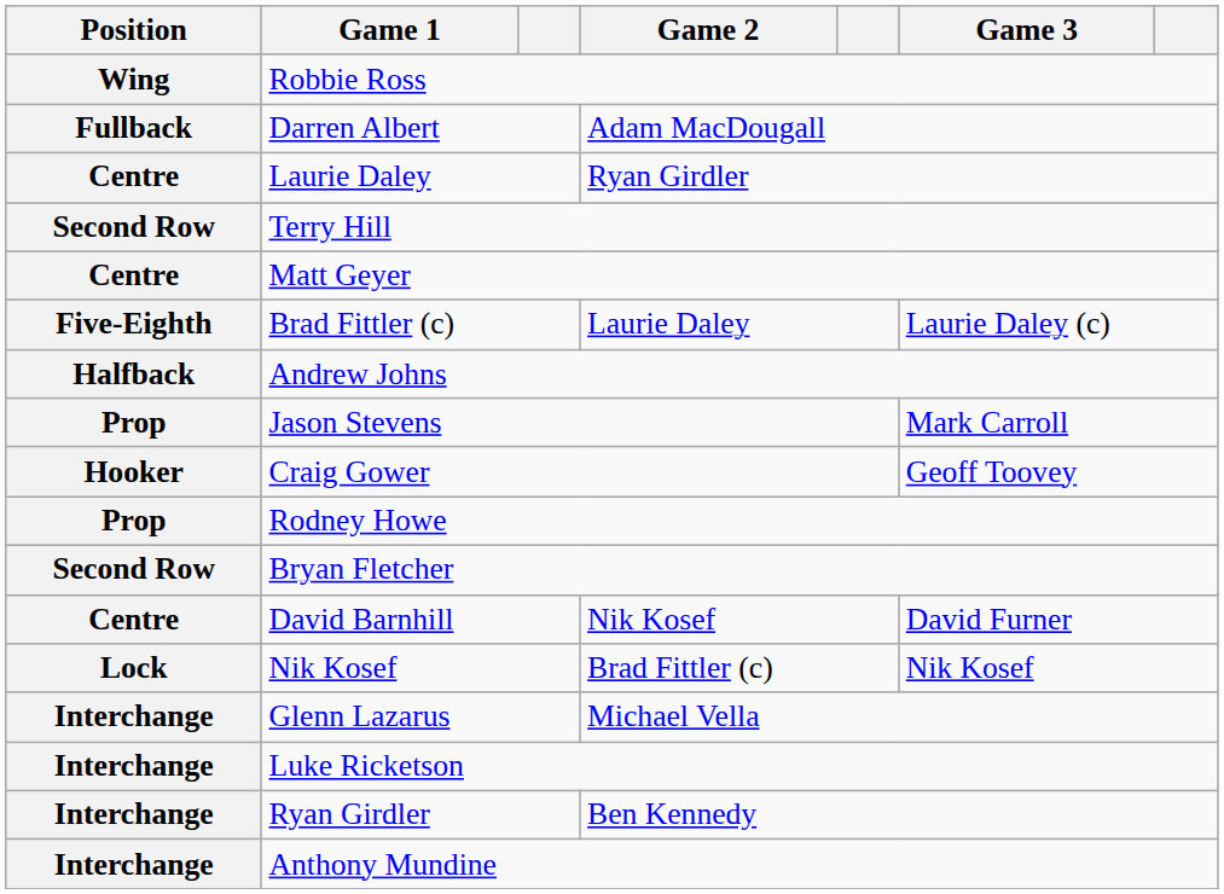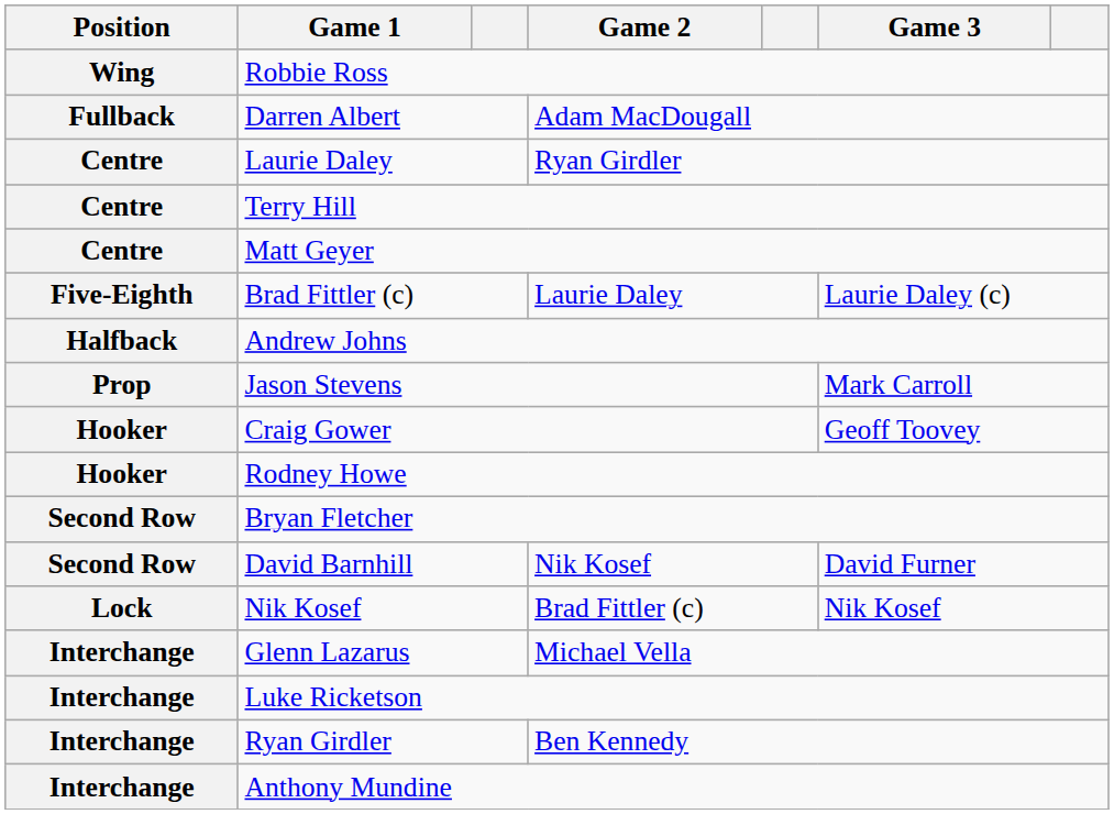Terry Hill | Position: Second Row -> Centre
Rodney Howe | Position: Prop -> Hooker
David Barnhill | Position: Centre -> Second Row
